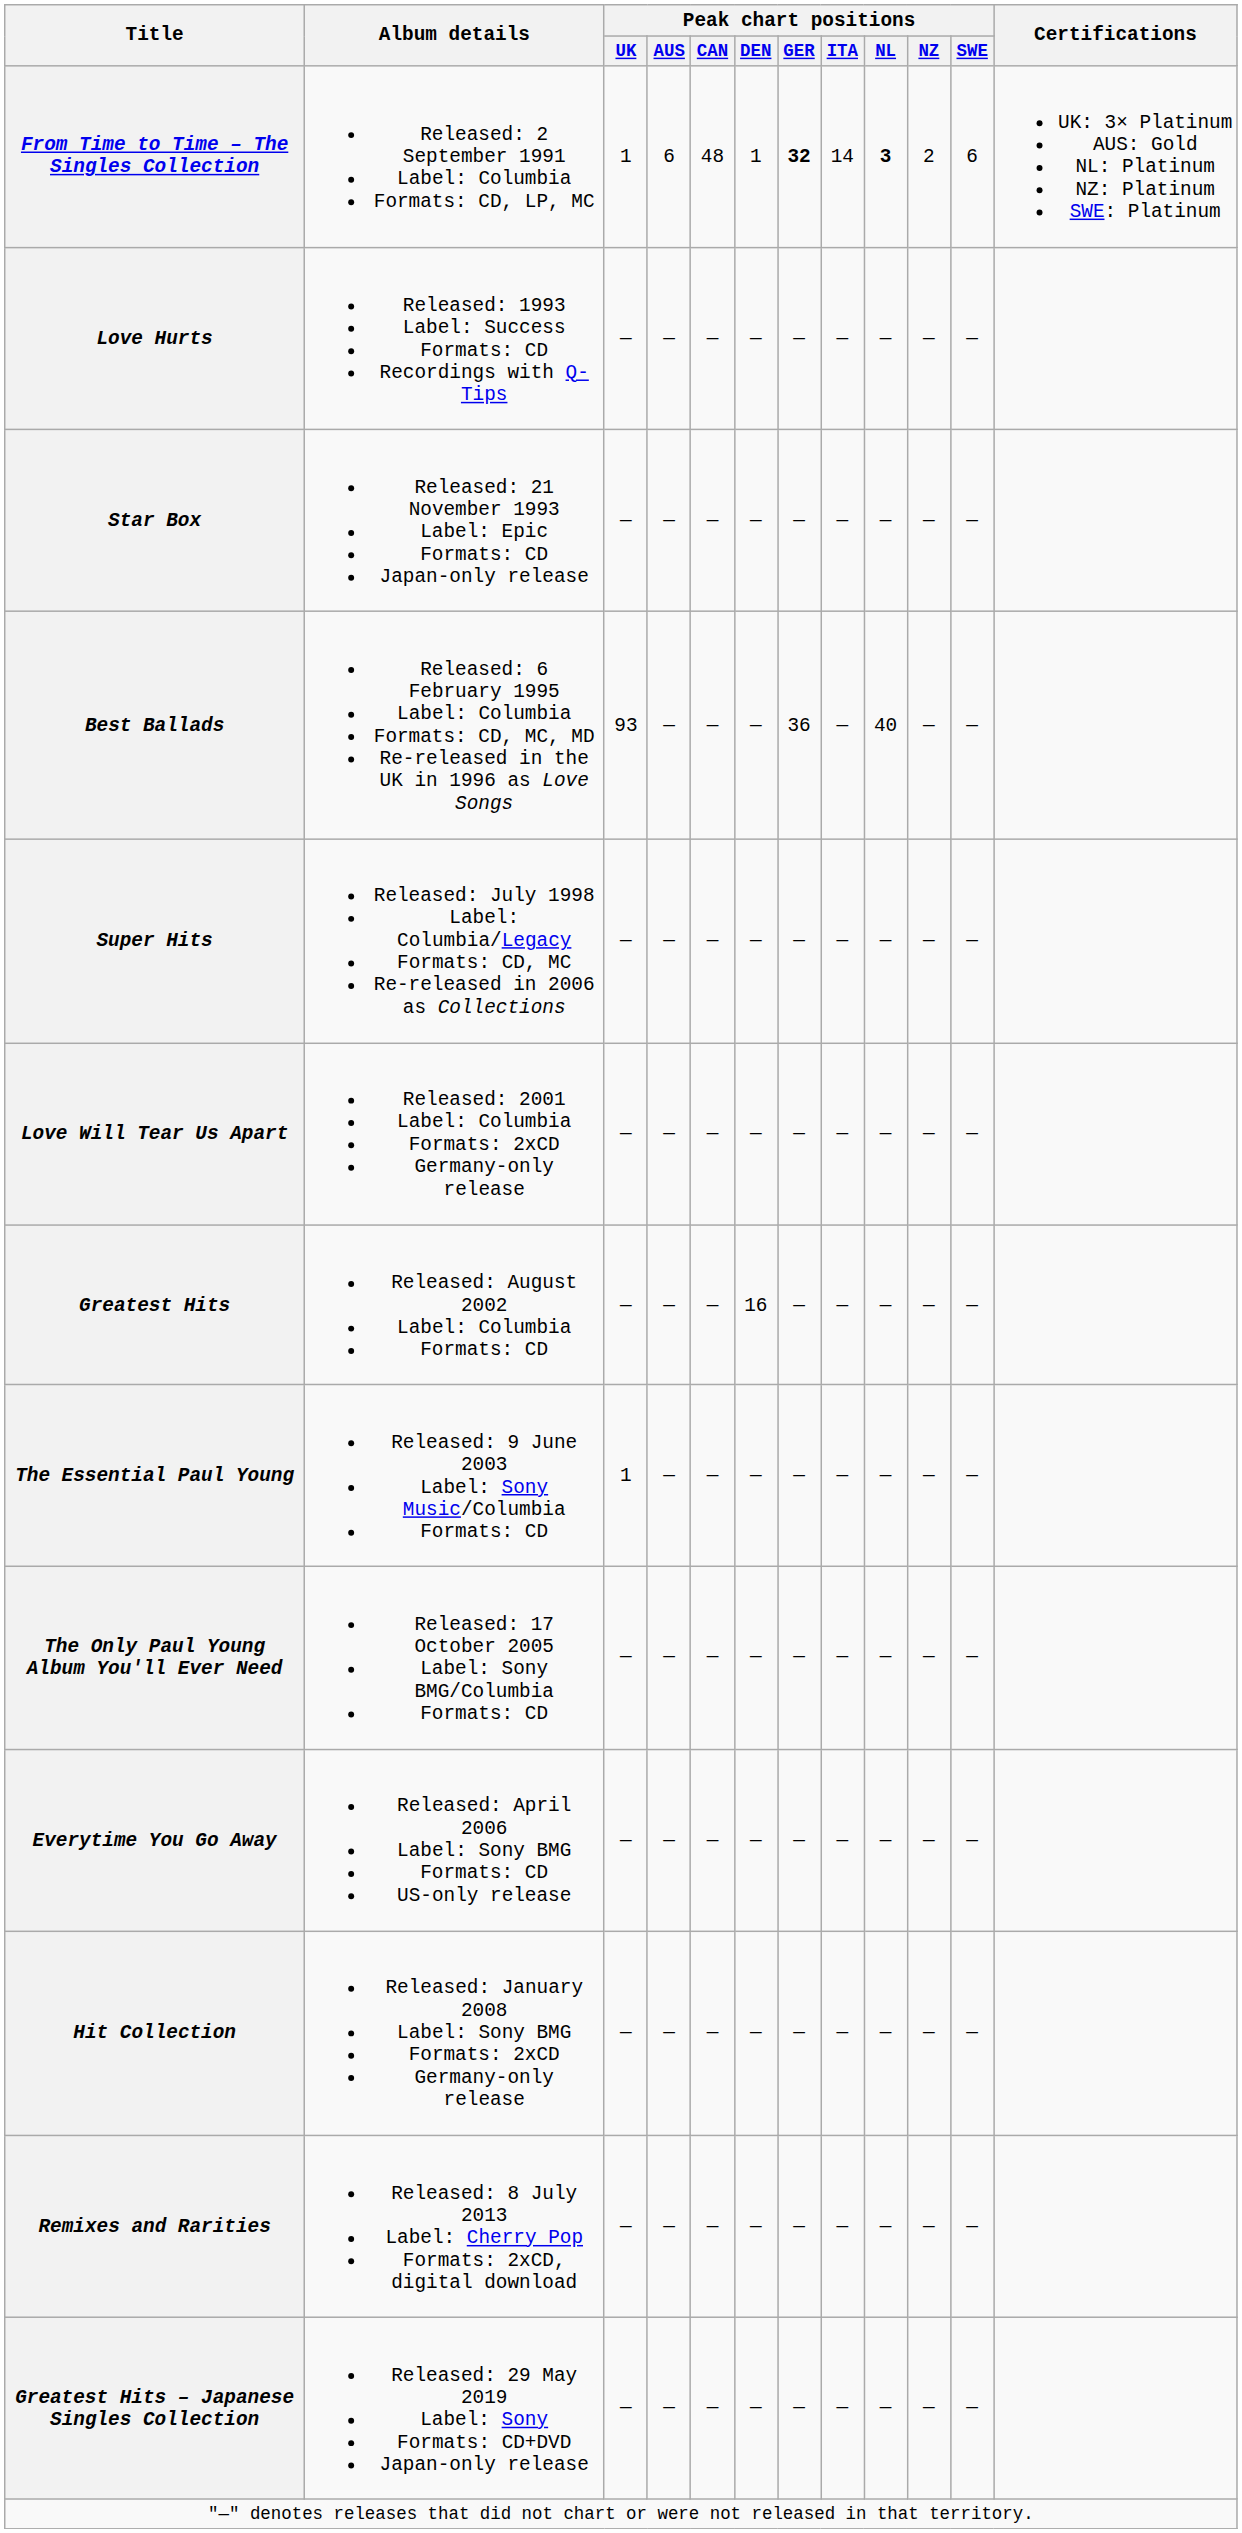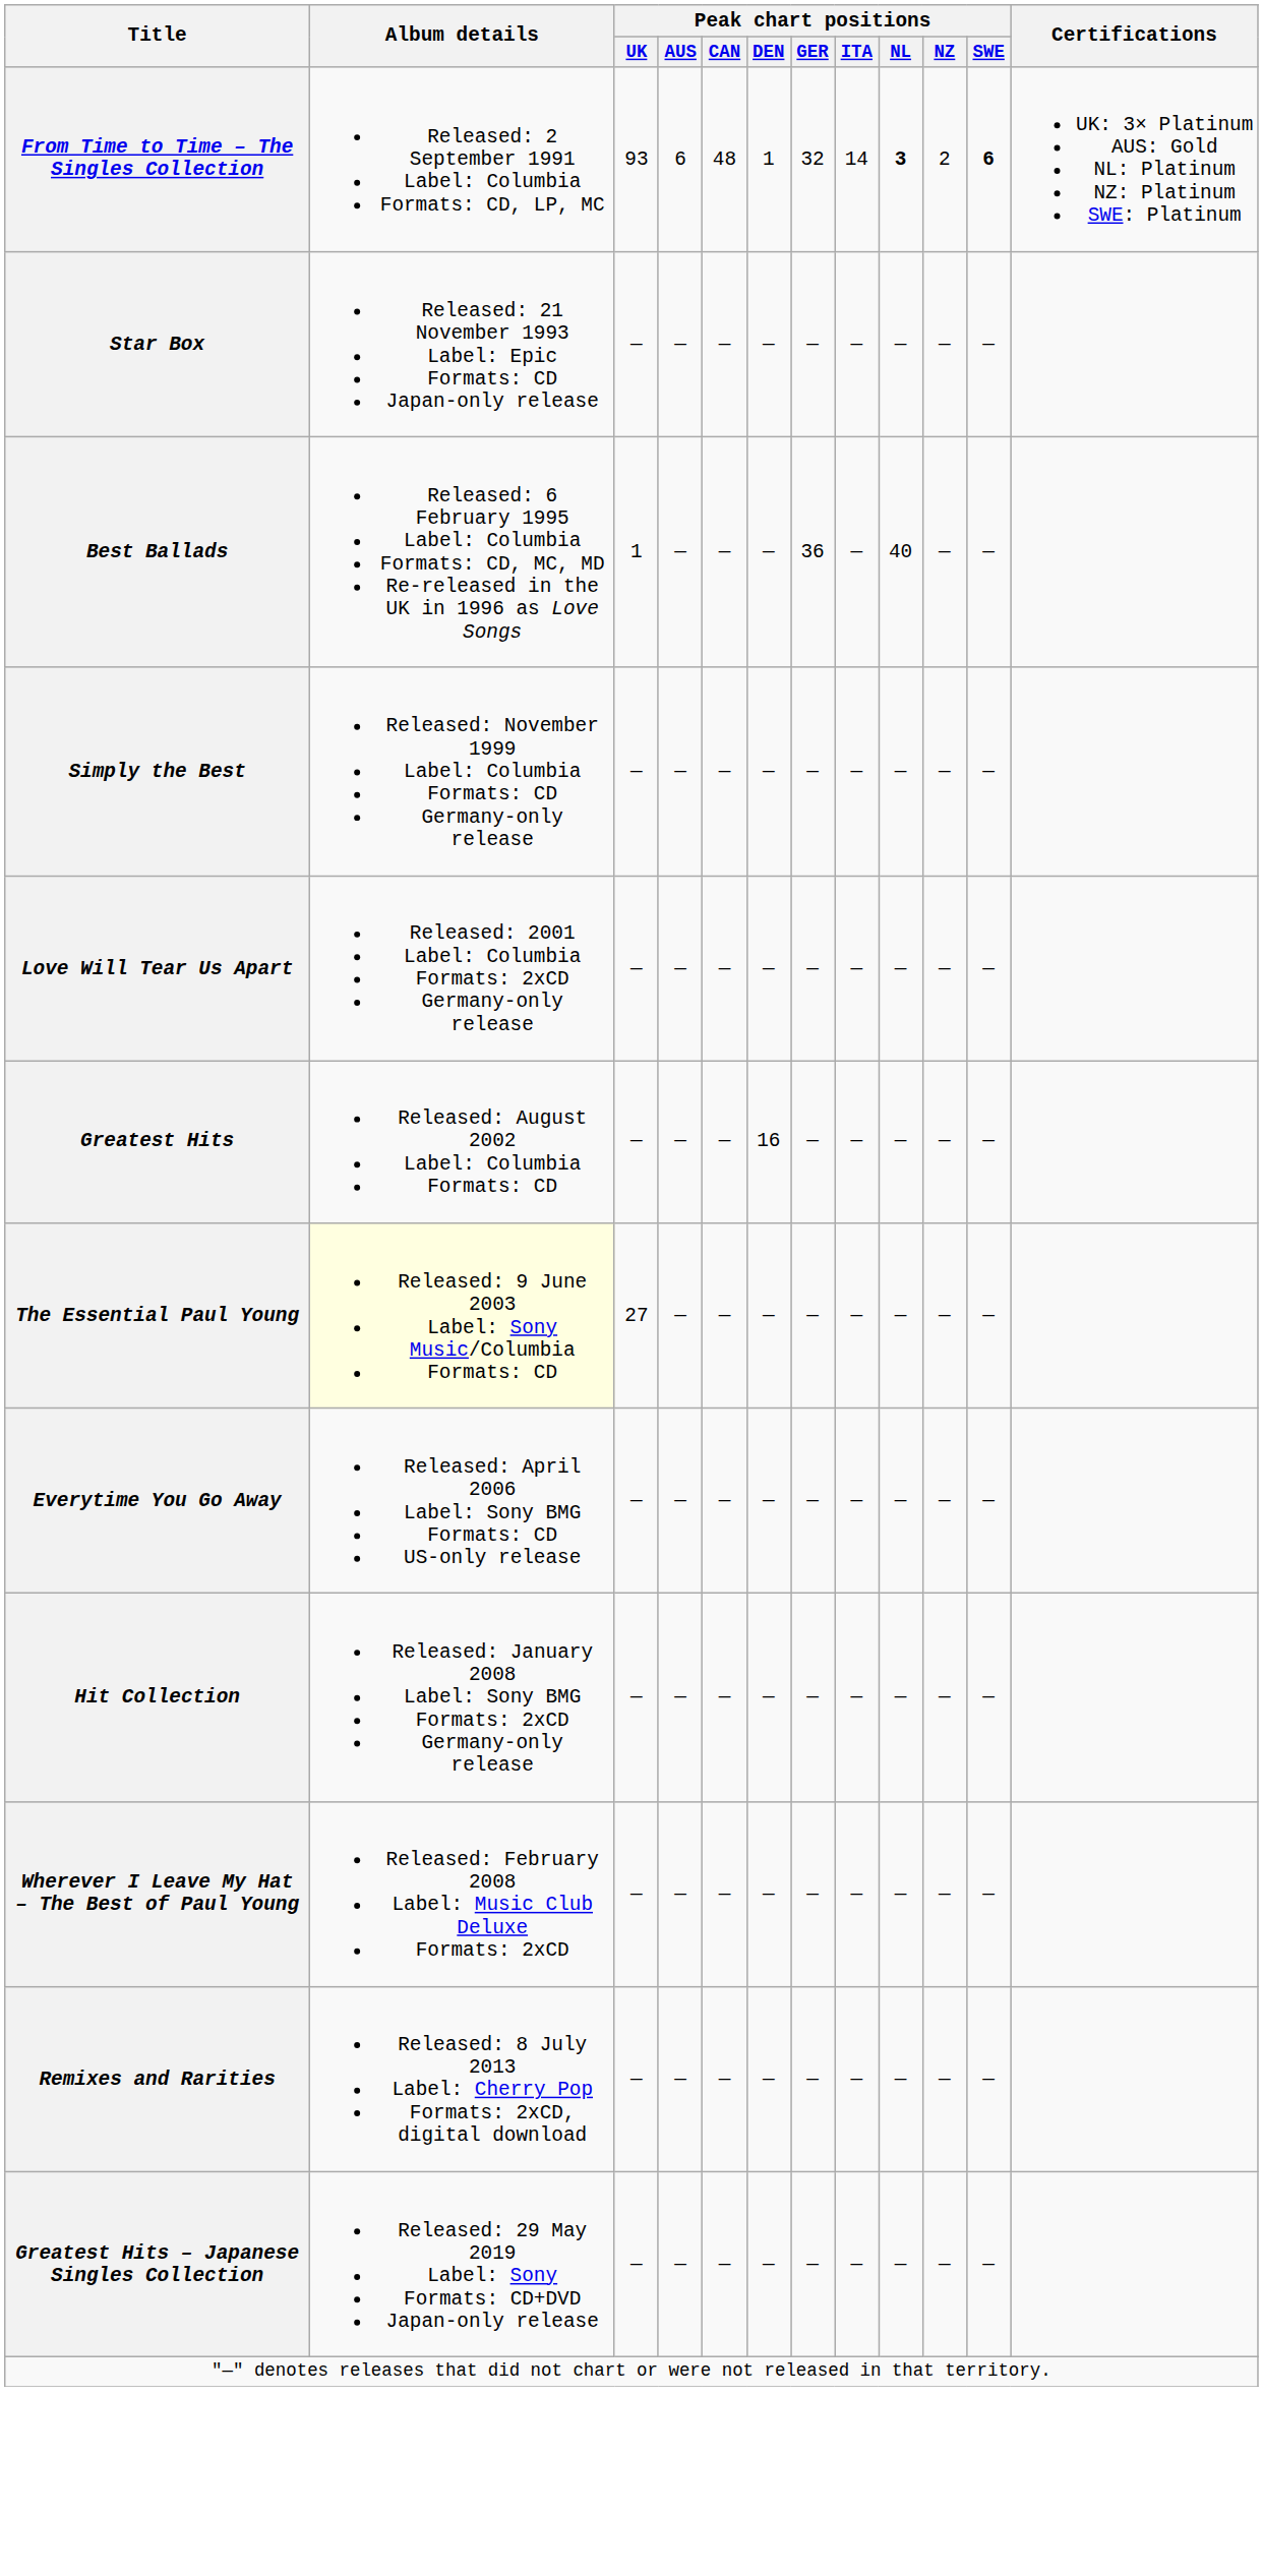From Time to Time – The Singles Collection | Peak chart positions / UK: 1 -> 93
From Time to Time – The Singles Collection | Peak chart positions / GER: bold -> normal
From Time to Time – The Singles Collection | Peak chart positions / SWE: normal -> bold
- row: Love Hurts | Released: 1993 Label: Success Formats: CD Recordings with Q-Tips | — | — | — | — | — | — | — | — | —
Best Ballads | Peak chart positions / UK: 93 -> 1
- row: Super Hits | Released: July 1998 Label: Columbia/Legacy Formats: CD, MC Re-released in 2006 as Collections | — | — | — | — | — | — | — | — | —
+ row: Simply the Best | Released: November 1999 Label: Columbia Formats: CD Germany-only release | — | — | — | — | — | — | — | — | —
The Essential Paul Young | Album details: no background -> lightyellow background
The Essential Paul Young | Peak chart positions / UK: 1 -> 27
- row: The Only Paul Young Album You'll Ever Need | Released: 17 October 2005 Label: Sony BMG/Columbia Formats: CD | — | — | — | — | — | — | — | — | —
+ row: Wherever I Leave My Hat – The Best of Paul Young | Released: February 2008 Label: Music Club Deluxe Formats: 2xCD | — | — | — | — | — | — | — | — | —
